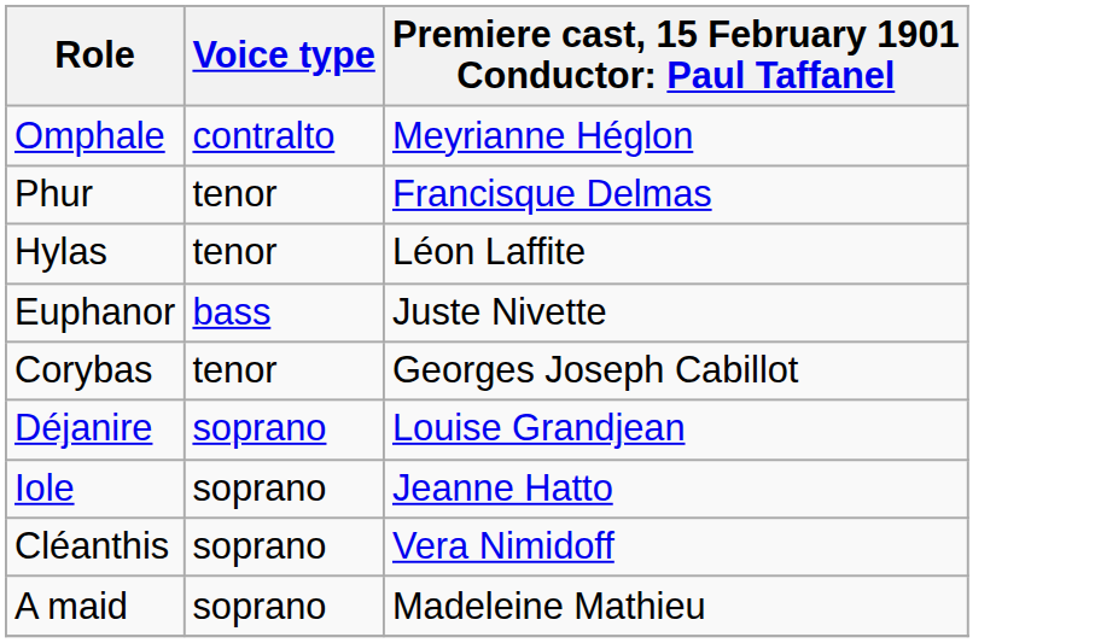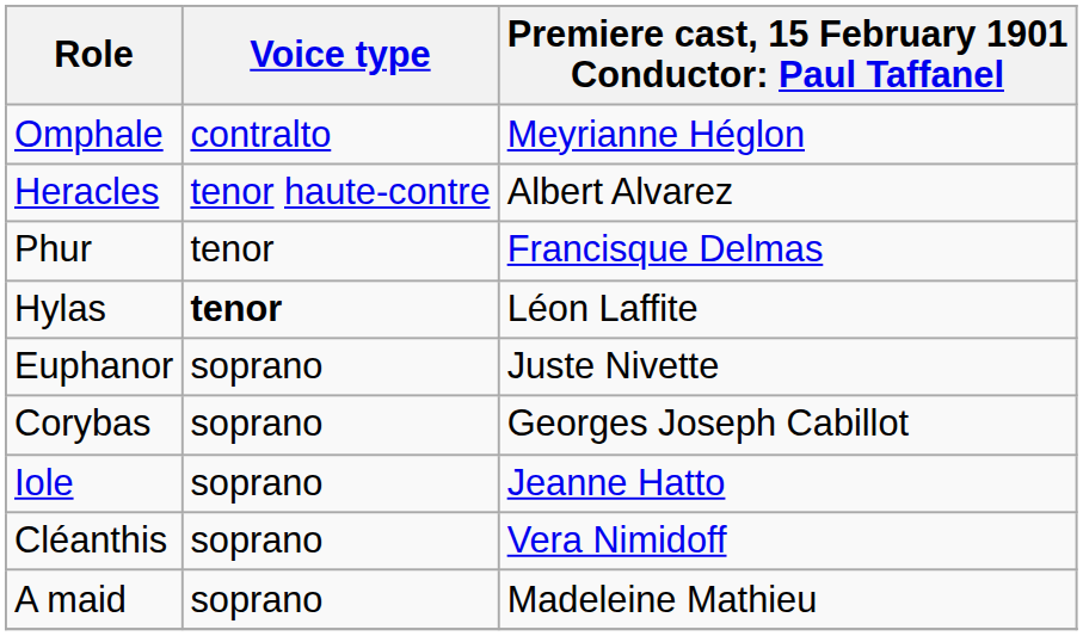+ row: Heracles | tenor haute-contre | Albert Alvarez
Hylas | Voice type: normal -> bold
Euphanor | Voice type: bass -> soprano
Corybas | Voice type: tenor -> soprano
- row: Déjanire | soprano | Louise Grandjean
